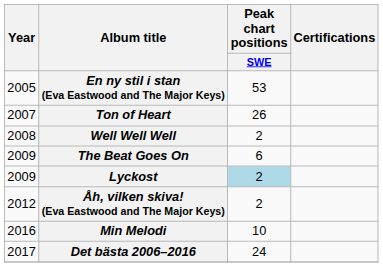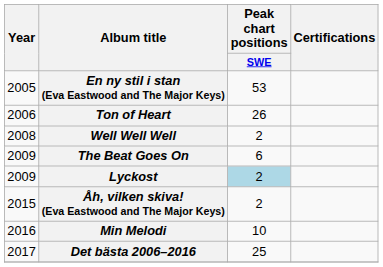Ton of Heart | Year: 2007 -> 2006
Åh, vilken skiva! (Eva Eastwood and The Major Keys) | Year: 2012 -> 2015
Det bästa 2006–2016 | Peak chart positions / SWE: 24 -> 25
